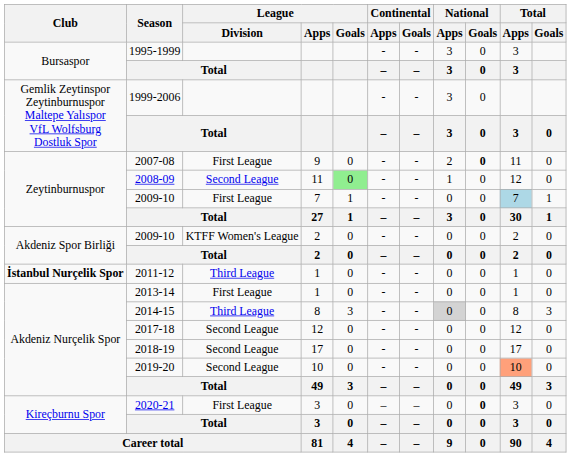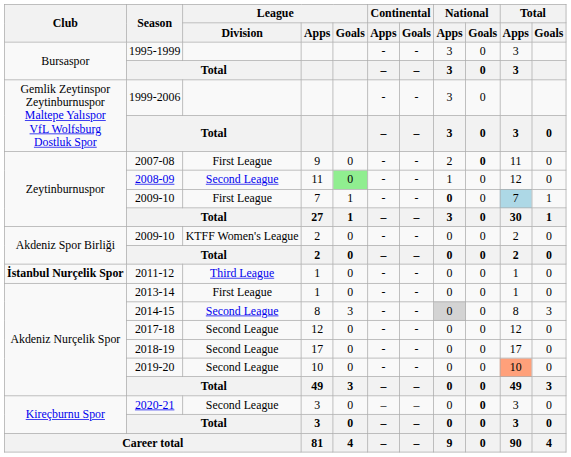2009-10 / 7 | National / Apps: normal -> bold
2014-15 | League / Division: Third League -> Second League
2020-21 | League / Division: First League -> Second League
